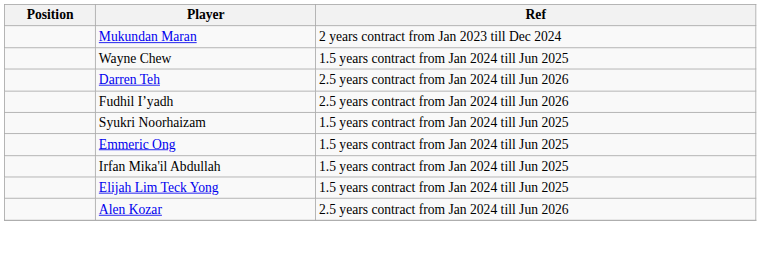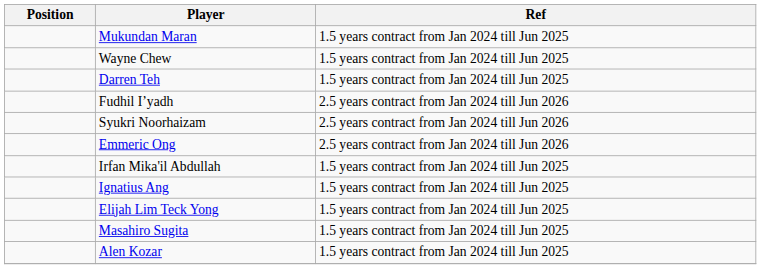Mukundan Maran | Ref: 2 years contract from Jan 2023 till Dec 2024 -> 1.5 years contract from Jan 2024 till Jun 2025
Darren Teh | Ref: 2.5 years contract from Jan 2024 till Jun 2026 -> 1.5 years contract from Jan 2024 till Jun 2025
Syukri Noorhaizam | Ref: 1.5 years contract from Jan 2024 till Jun 2025 -> 2.5 years contract from Jan 2024 till Jun 2026
Emmeric Ong | Ref: 1.5 years contract from Jan 2024 till Jun 2025 -> 2.5 years contract from Jan 2024 till Jun 2026
+ row: Ignatius Ang | 1.5 years contract from Jan 2024 till Jun 2025
+ row: Masahiro Sugita | 1.5 years contract from Jan 2024 till Jun 2025
Alen Kozar | Ref: 2.5 years contract from Jan 2024 till Jun 2026 -> 1.5 years contract from Jan 2024 till Jun 2025
